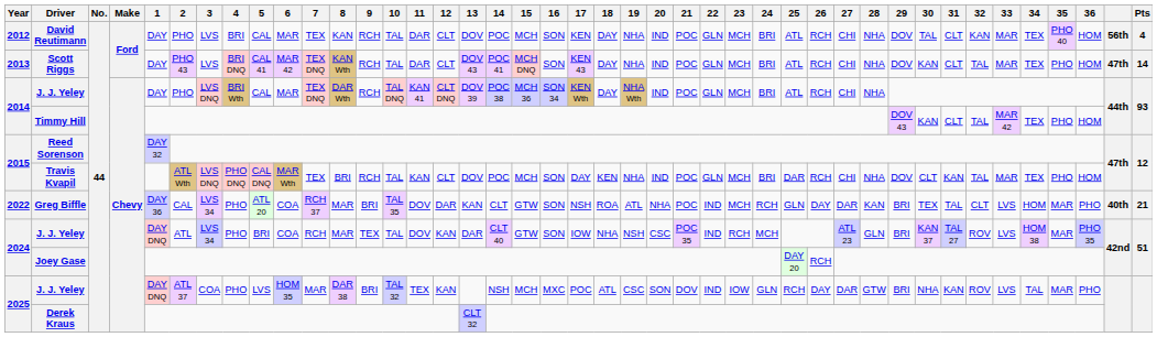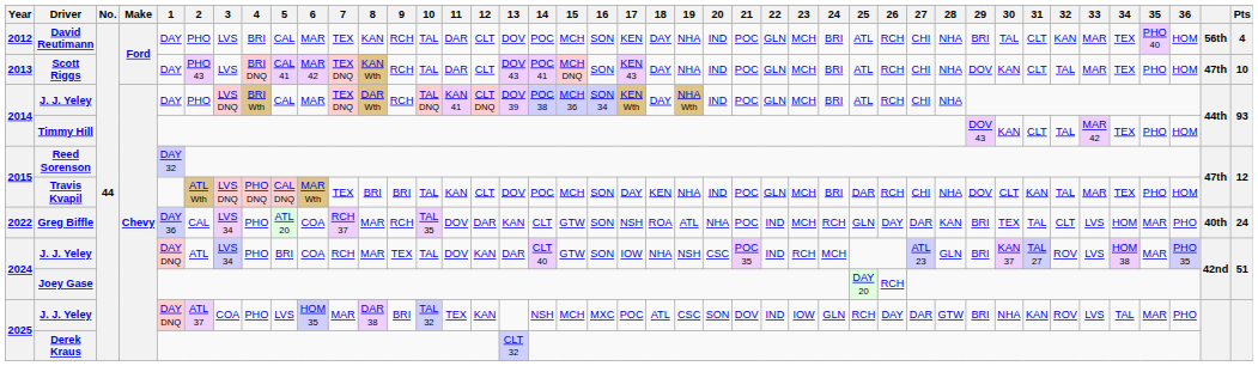David Reutimann | 29: DOV -> BRI
Scott Riggs | Pts: 14 -> 10
Travis Kvapil | 9: RCH -> BRI
Greg Biffle | 9: BRI -> RCH
Greg Biffle | Pts: 21 -> 24
